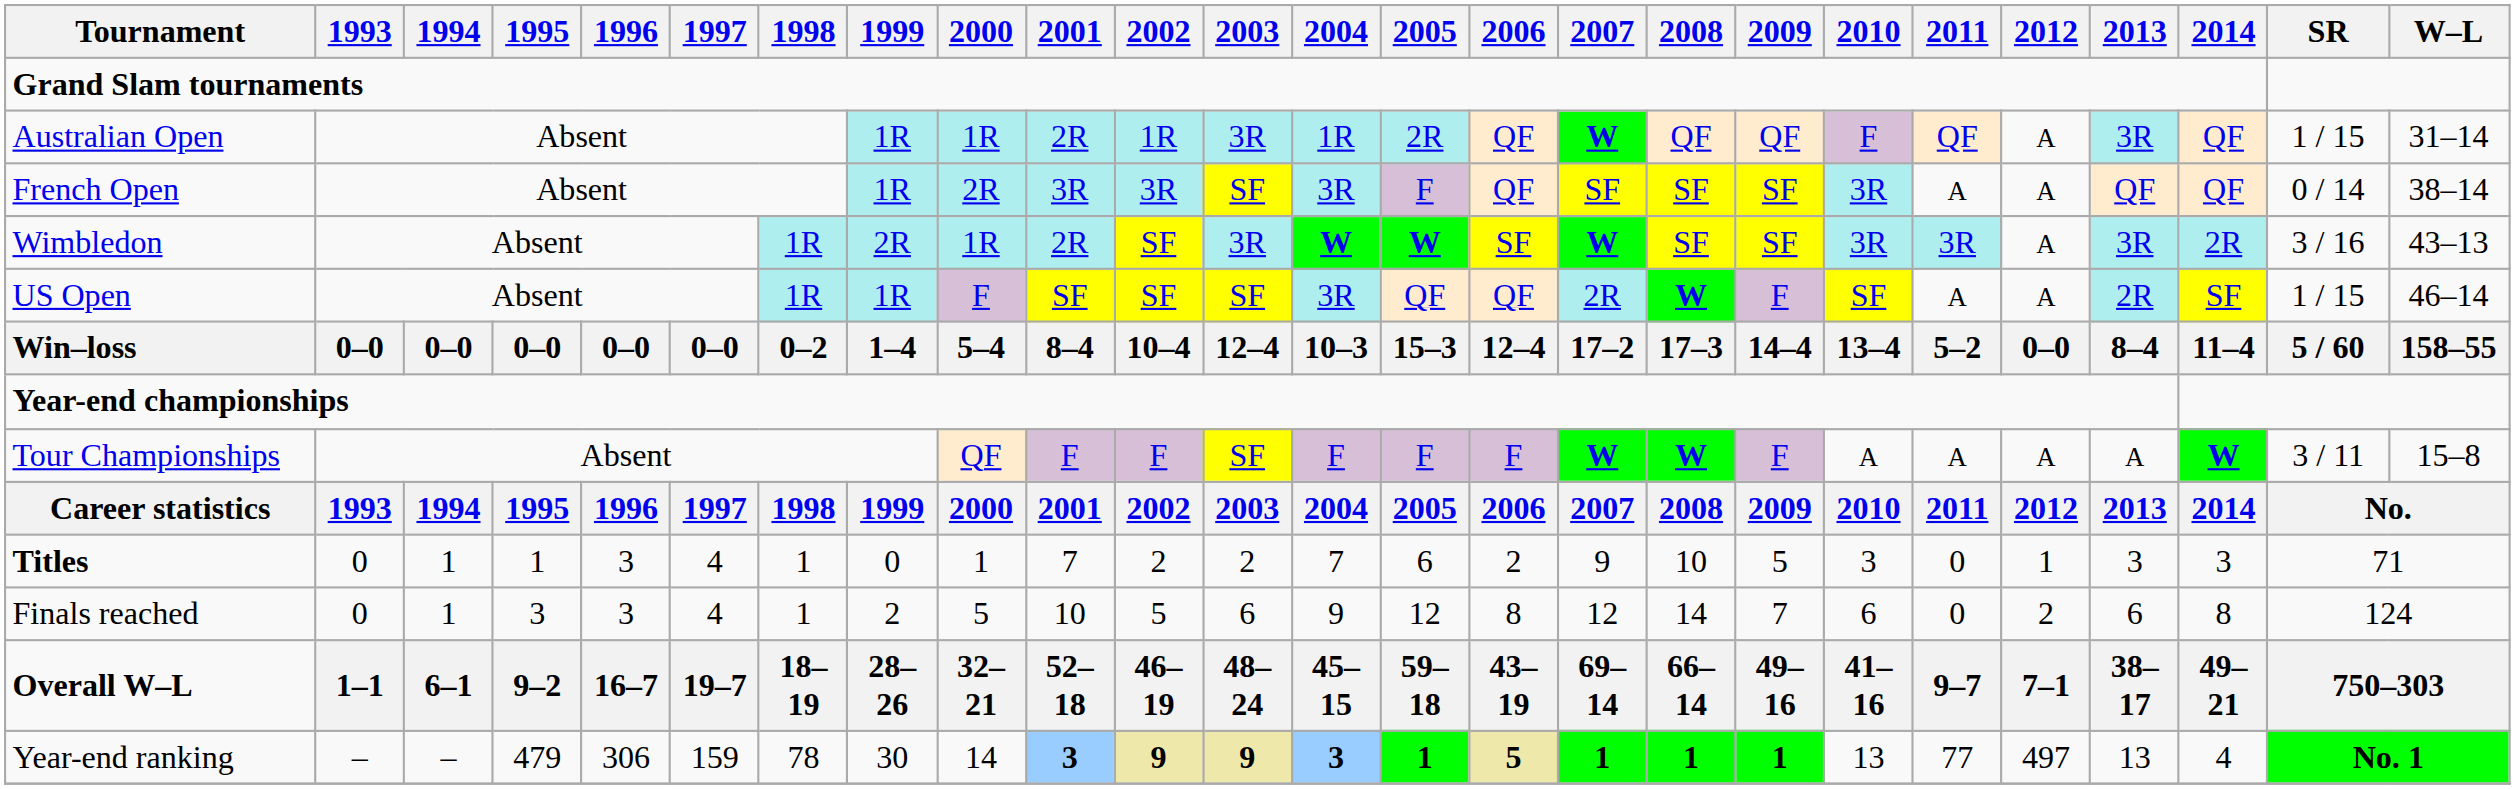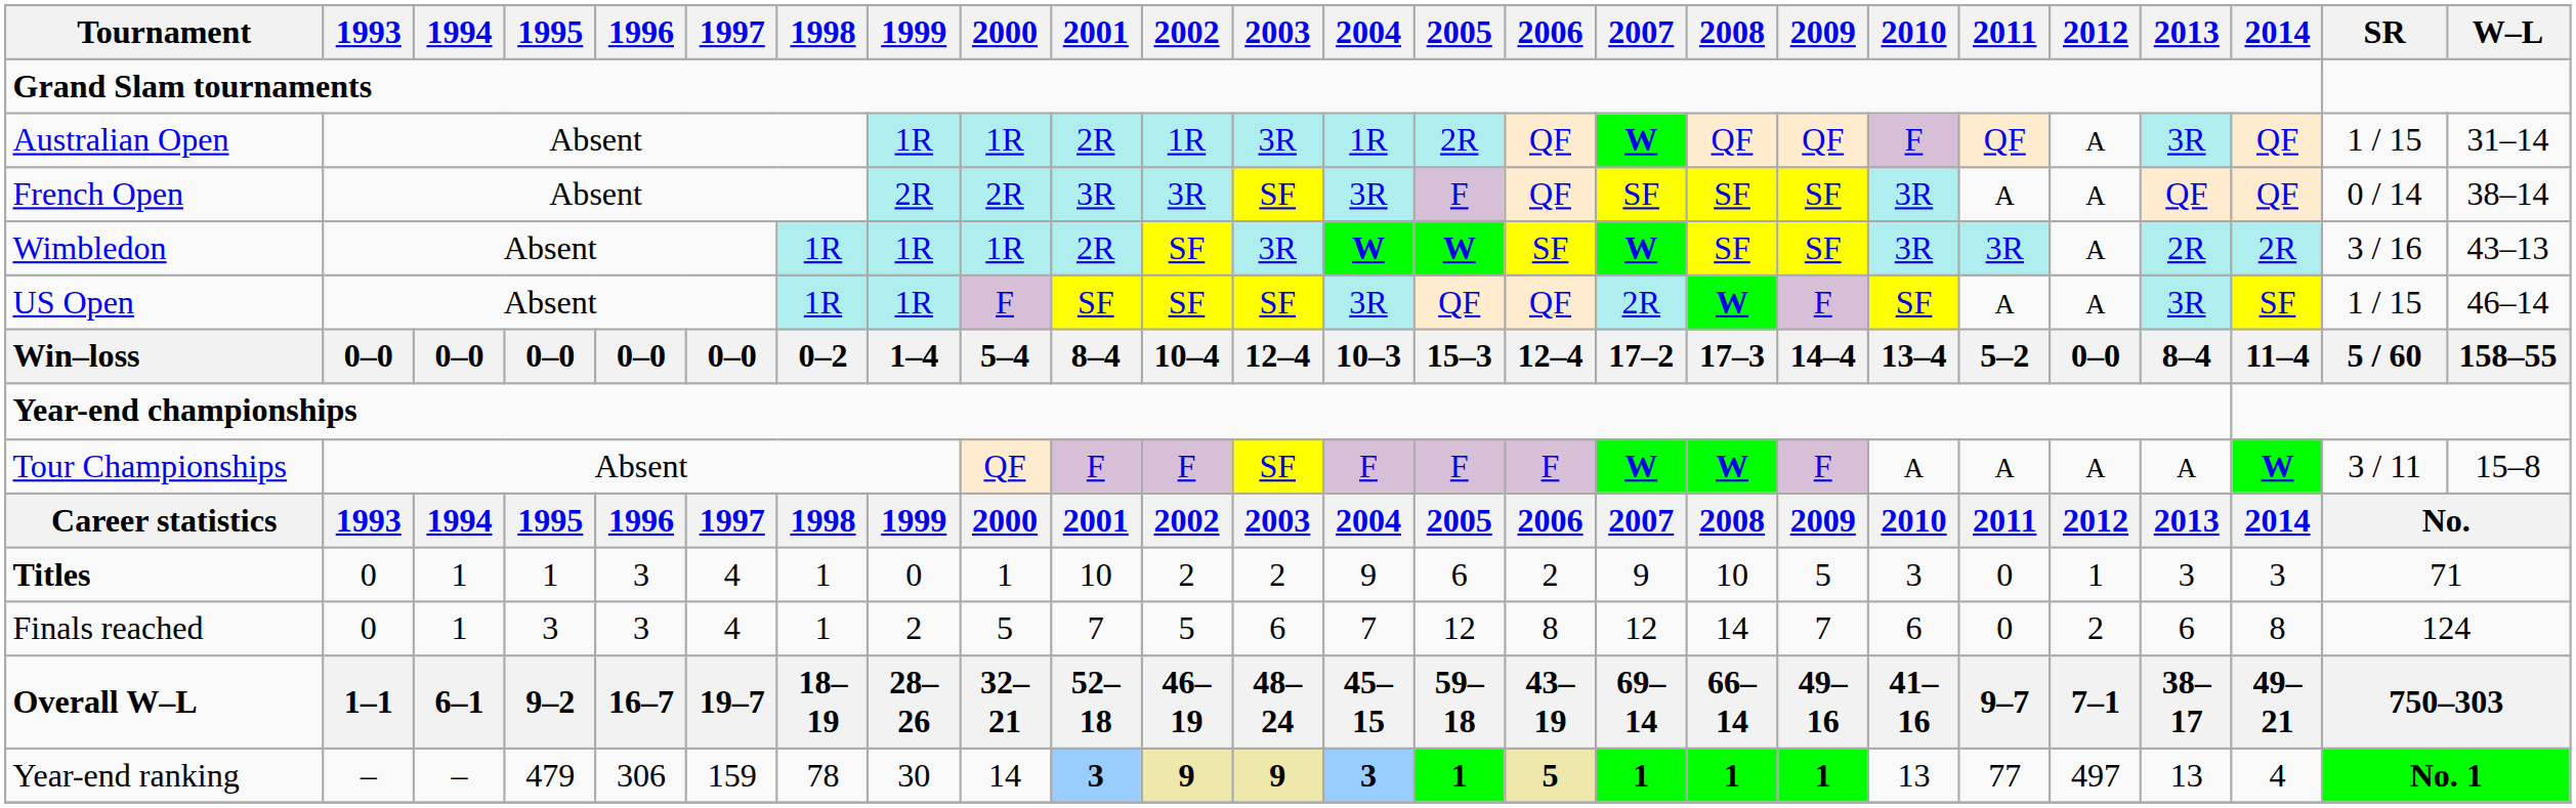French Open | 1999: 1R -> 2R
Wimbledon | 1999: 2R -> 1R
Wimbledon | 2013: 3R -> 2R
US Open | 2013: 2R -> 3R
Titles | 2001: 7 -> 10
Titles | 2004: 7 -> 9
Finals reached | 2001: 10 -> 7
Finals reached | 2004: 9 -> 7
